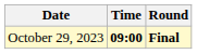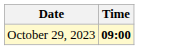- column: Round | Final
